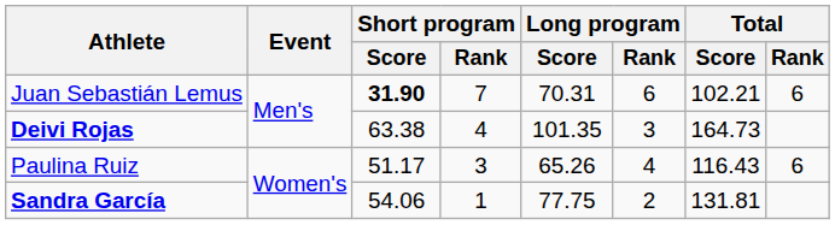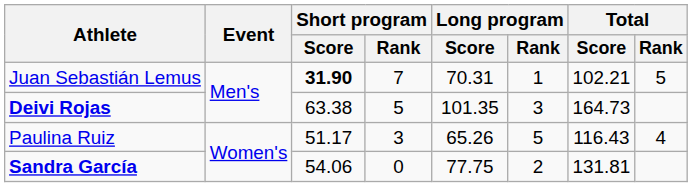Juan Sebastián Lemus | Long program / Rank: 6 -> 1
Juan Sebastián Lemus | Total / Rank: 6 -> 5
Deivi Rojas | Short program / Rank: 4 -> 5
Paulina Ruiz | Long program / Rank: 4 -> 5
Paulina Ruiz | Total / Rank: 6 -> 4
Sandra García | Short program / Rank: 1 -> 0
